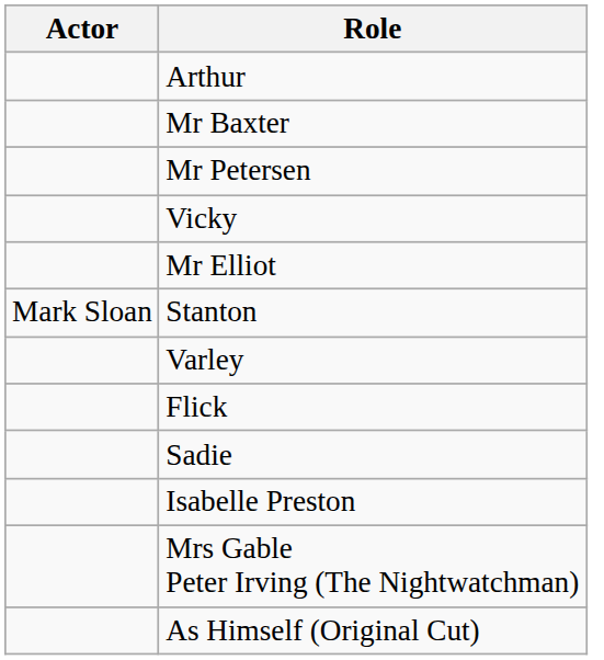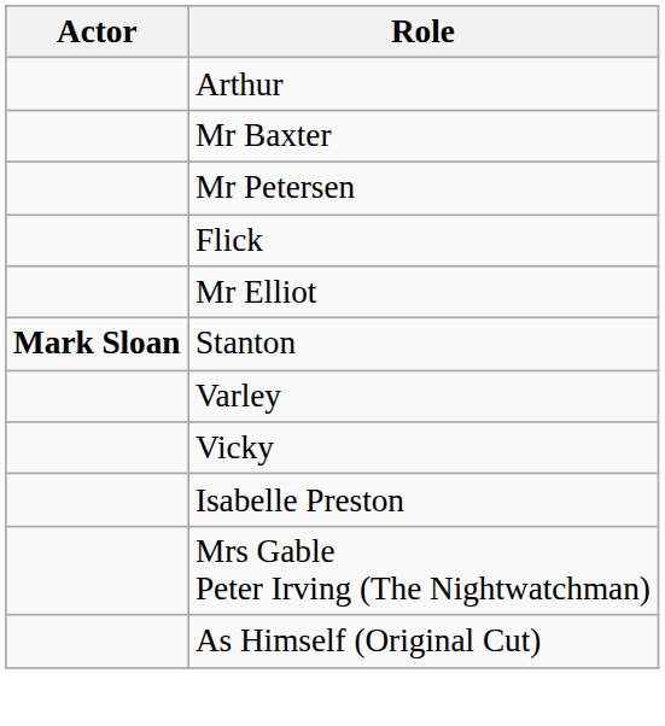rows swapped: Vicky <-> Flick
Stanton | Actor: normal -> bold
- row: Sadie
